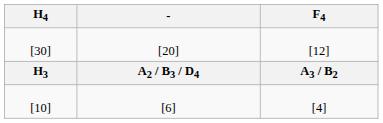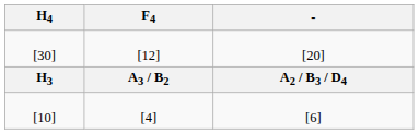columns swapped: - <-> F4
